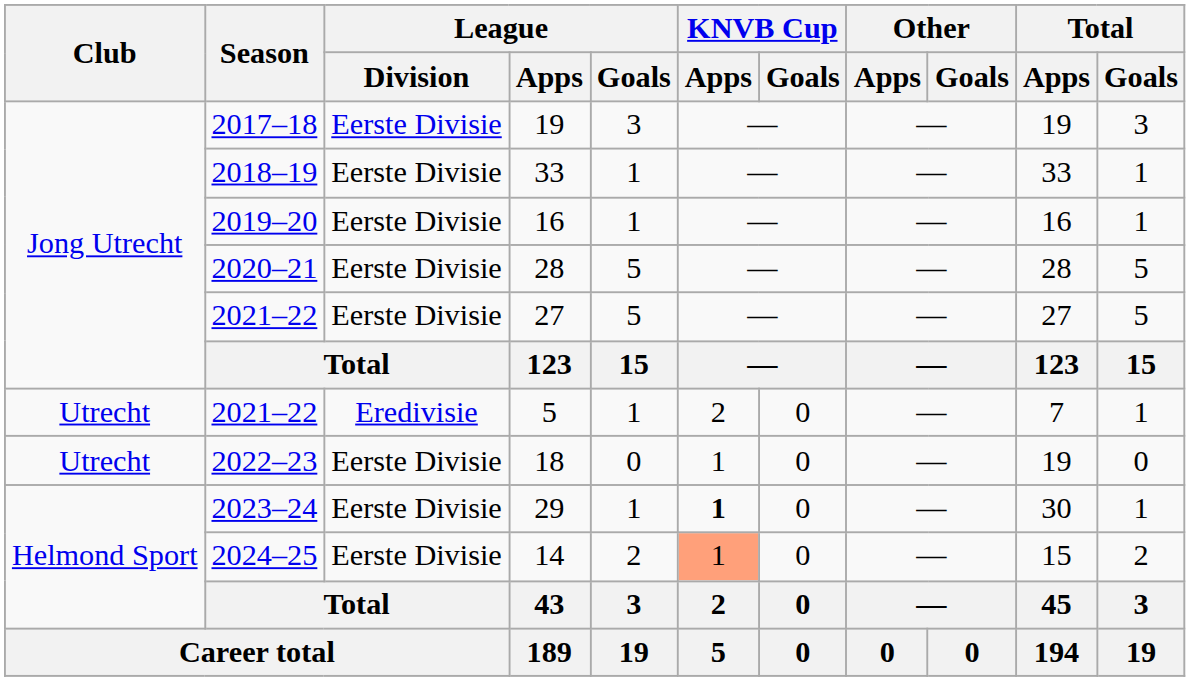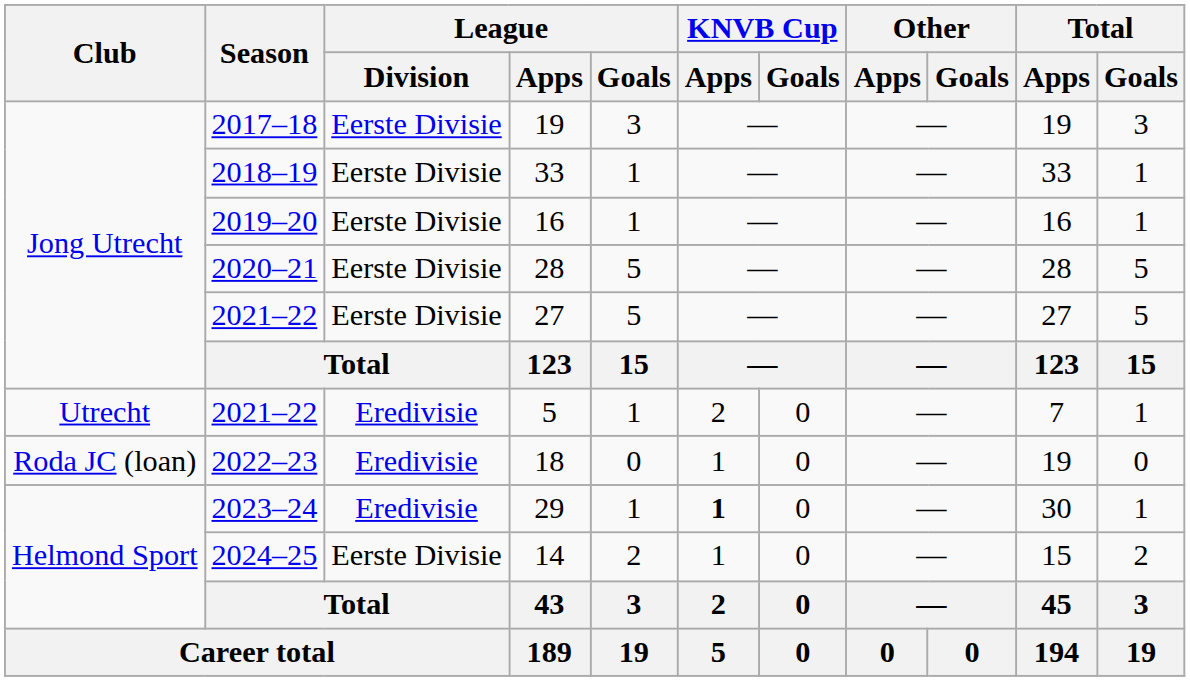18 | Club: Utrecht -> Roda JC (loan)
18 | League / Division: Eerste Divisie -> Eredivisie
29 | League / Division: Eerste Divisie -> Eredivisie
14 | KNVB Cup / Apps: lightsalmon background -> no background
